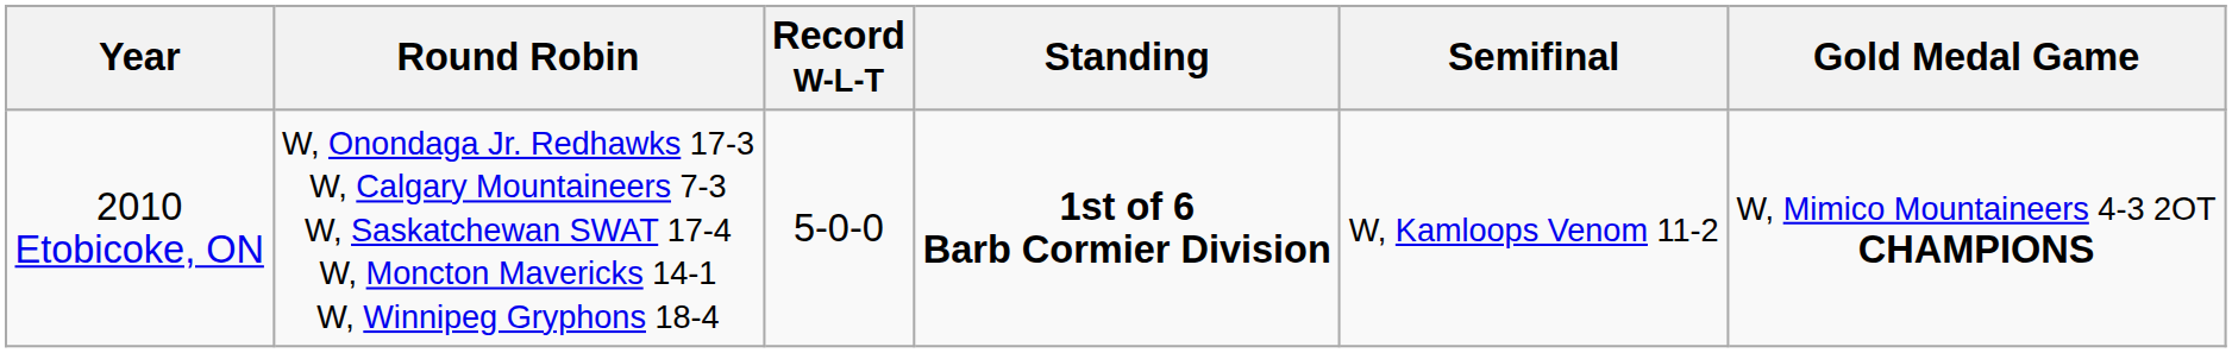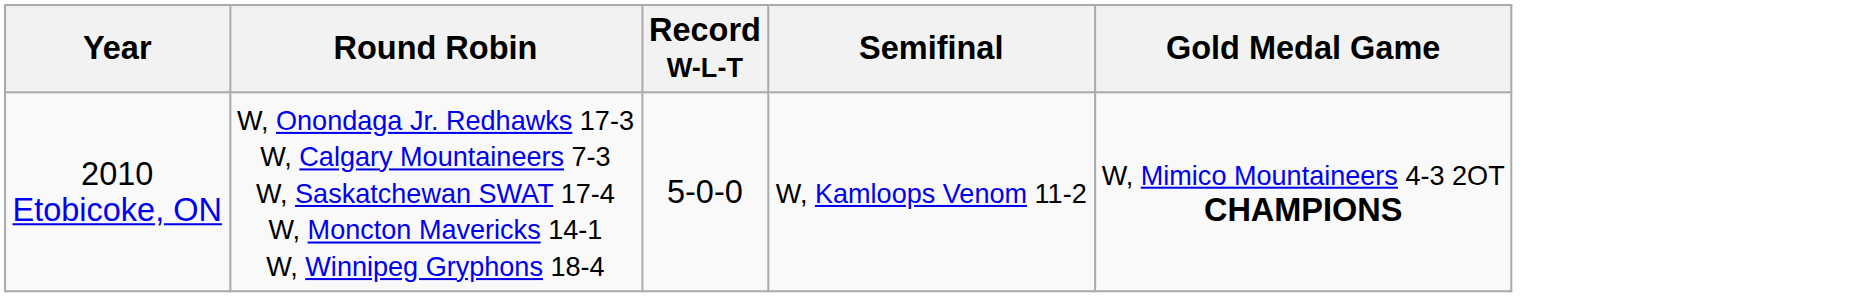- column: Standing | 1st of 6 Barb Cormier Division
